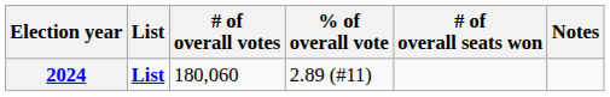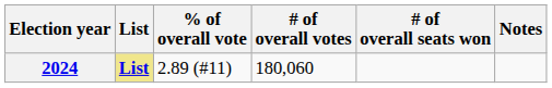columns swapped: # of overall votes <-> % of overall vote
2024 | List: no background -> khaki background
